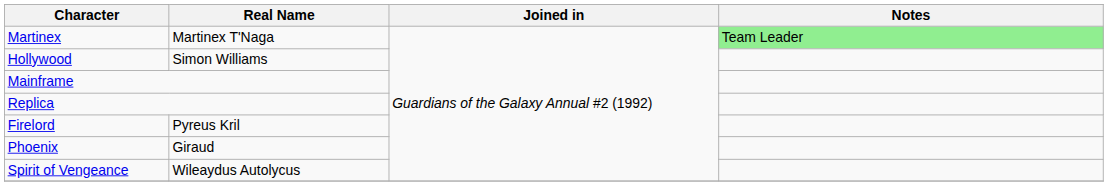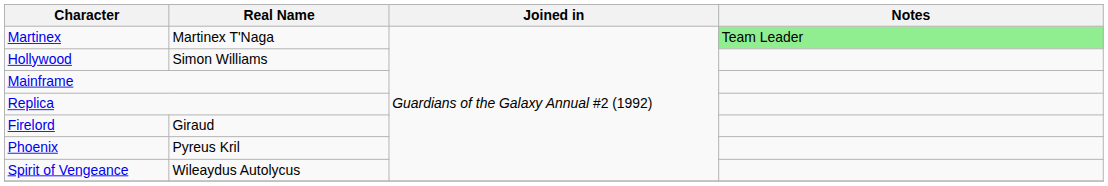Firelord | Real Name: Pyreus Kril -> Giraud
Phoenix | Real Name: Giraud -> Pyreus Kril
